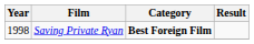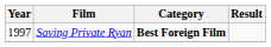Saving Private Ryan | Year: 1998 -> 1997
